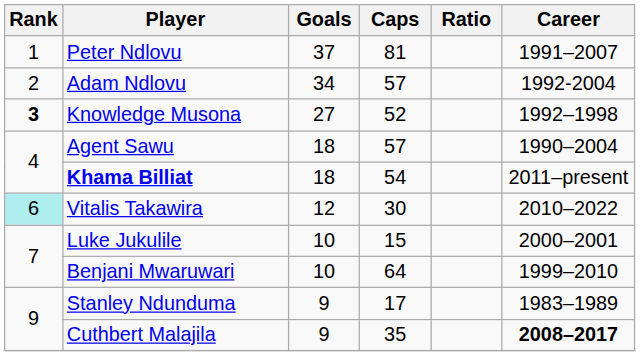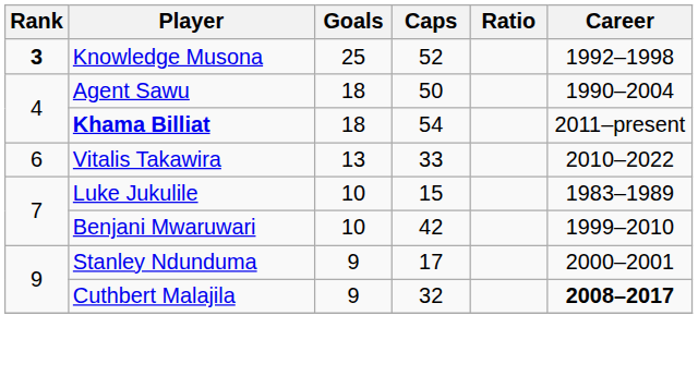- row: 1 | Peter Ndlovu | 37 | 81 | 1991–2007
- row: 2 | Adam Ndlovu | 34 | 57 | 1992-2004
Knowledge Musona | Goals: 27 -> 25
Agent Sawu | Caps: 57 -> 50
Vitalis Takawira | Rank: paleturquoise background -> no background
Vitalis Takawira | Goals: 12 -> 13
Vitalis Takawira | Caps: 30 -> 33
Luke Jukulile | Career: 2000–2001 -> 1983–1989
Benjani Mwaruwari | Caps: 64 -> 42
Stanley Ndunduma | Career: 1983–1989 -> 2000–2001
Cuthbert Malajila | Caps: 35 -> 32
